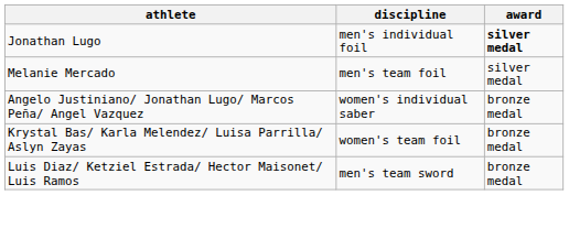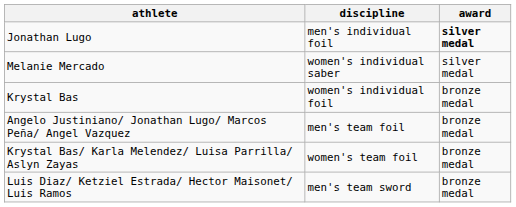Melanie Mercado | discipline: men's team foil -> women's individual saber
+ row: Krystal Bas | women's individual foil | bronze medal
Angelo Justiniano/ Jonathan Lugo/ Marcos Peña/ Angel Vazquez | discipline: women's individual saber -> men's team foil
